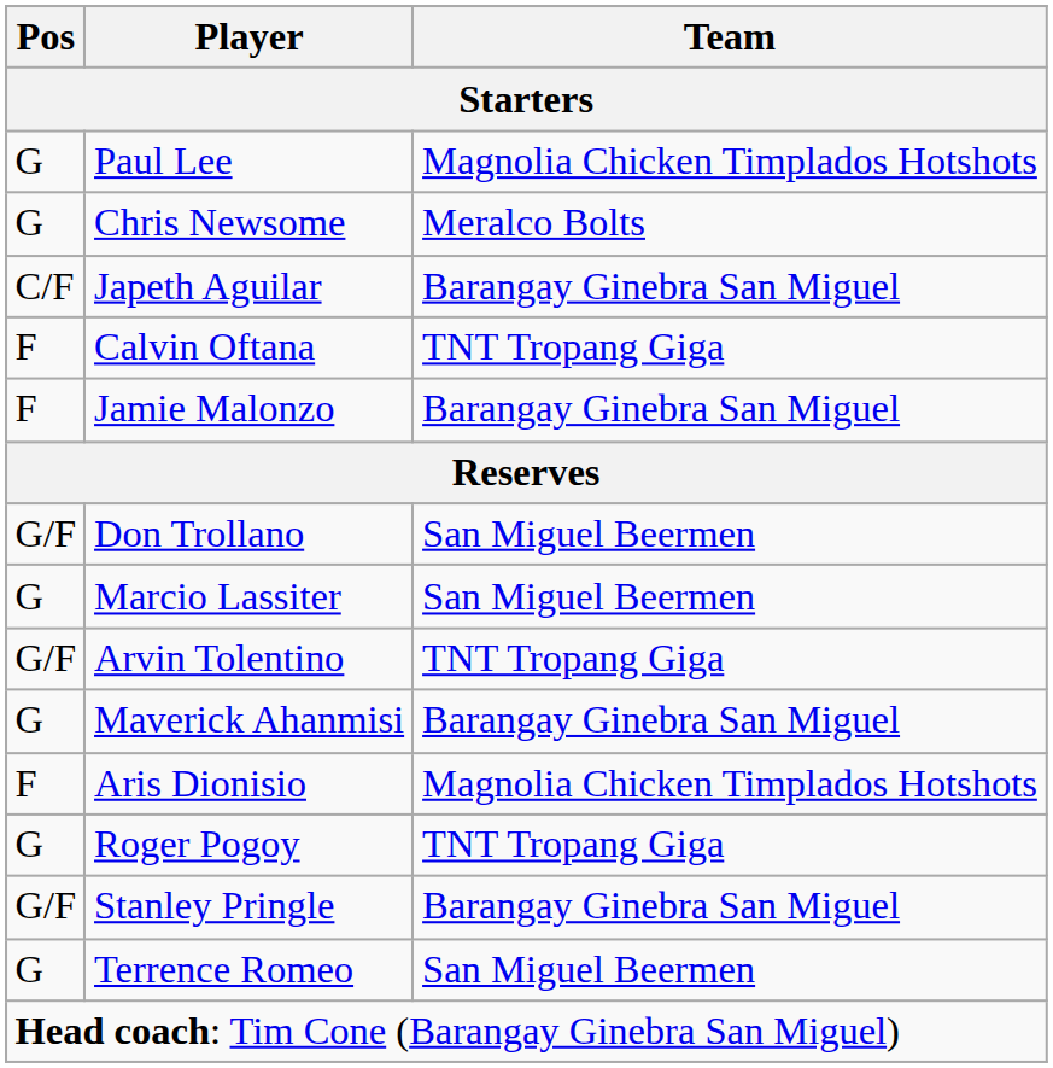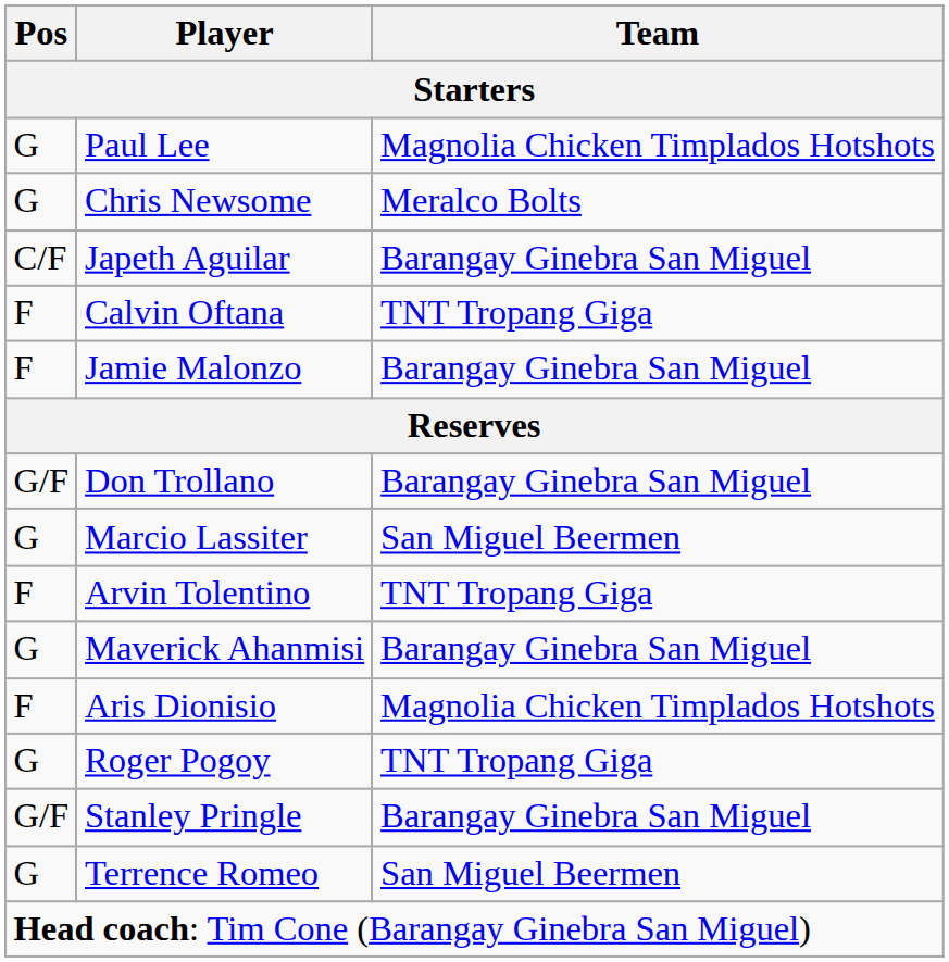Don Trollano | Team: San Miguel Beermen -> Barangay Ginebra San Miguel
Arvin Tolentino | Pos: G/F -> F
